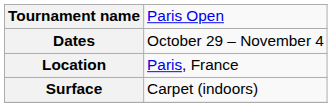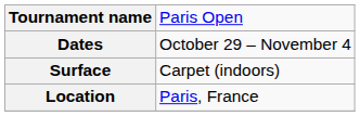rows swapped: Surface <-> Location
